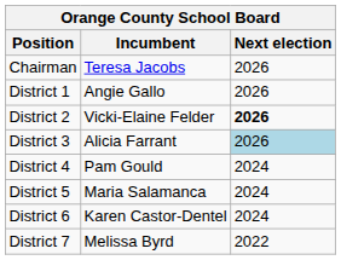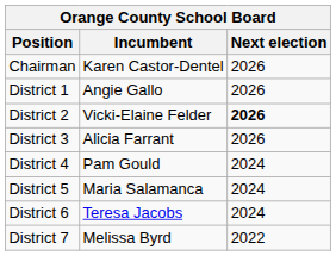Chairman | Incumbent: Teresa Jacobs -> Karen Castor-Dentel
District 3 | Next election: lightblue background -> no background
District 6 | Incumbent: Karen Castor-Dentel -> Teresa Jacobs
